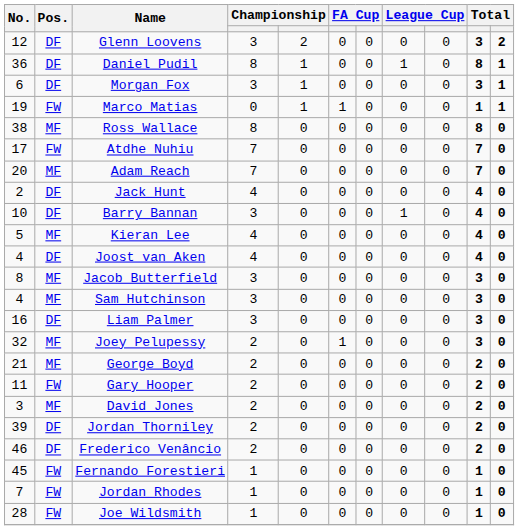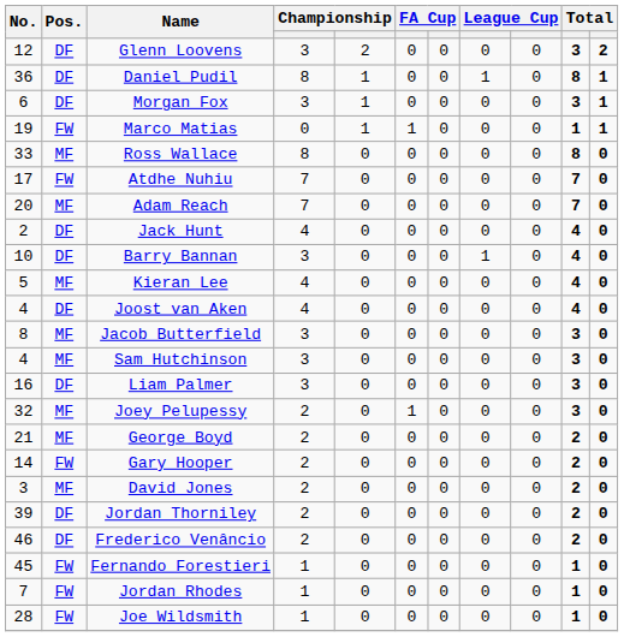Ross Wallace | No.: 38 -> 33
Gary Hooper | No.: 11 -> 14
